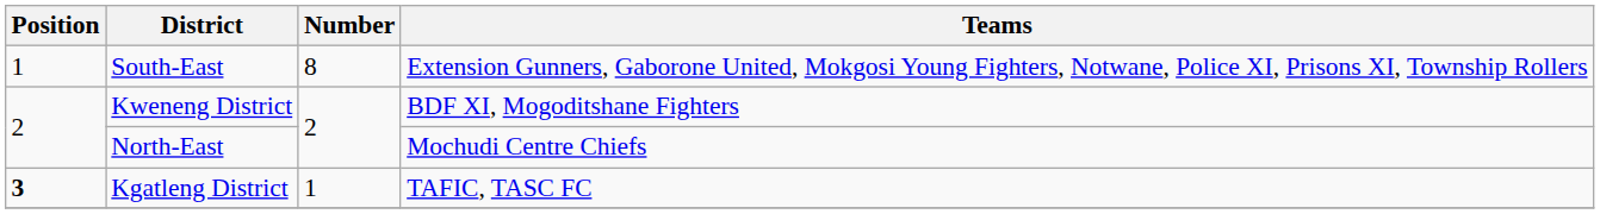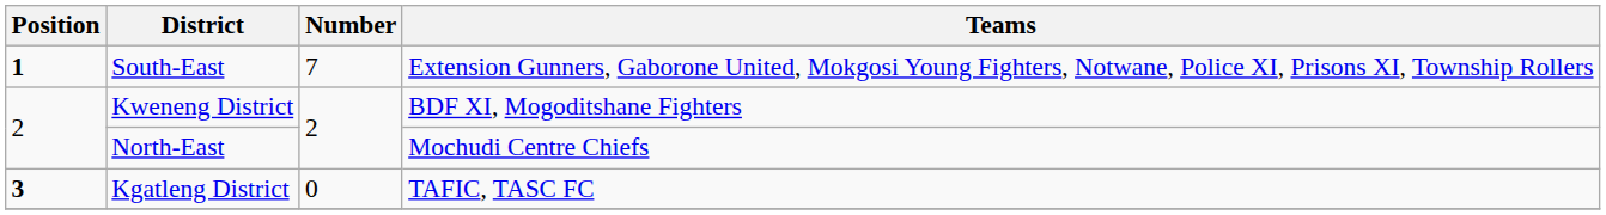South-East | Position: normal -> bold
South-East | Number: 8 -> 7
Kgatleng District | Number: 1 -> 0
